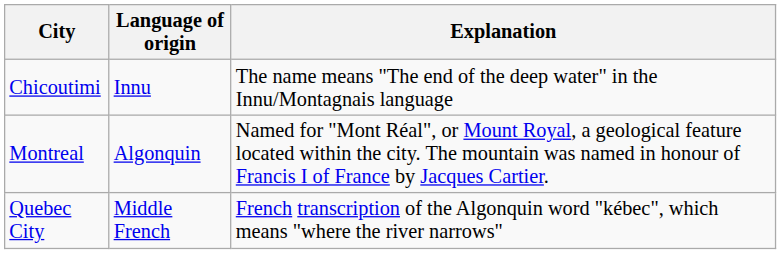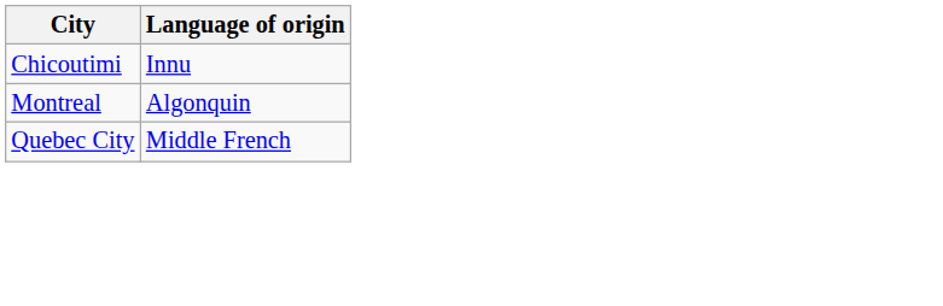- column: Explanation | The name means "The end of the deep water" in the Innu/Montagnais language | Named for "Mont Réal", or Mount Royal, a geological feature located within the city. The mountain was named in honour of Francis I of France by Jacques Cartier. | French transcription of the Algonquin word "kébec", which means "where the river narrows"
